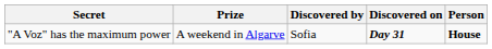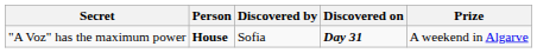columns swapped: Person <-> Prize
